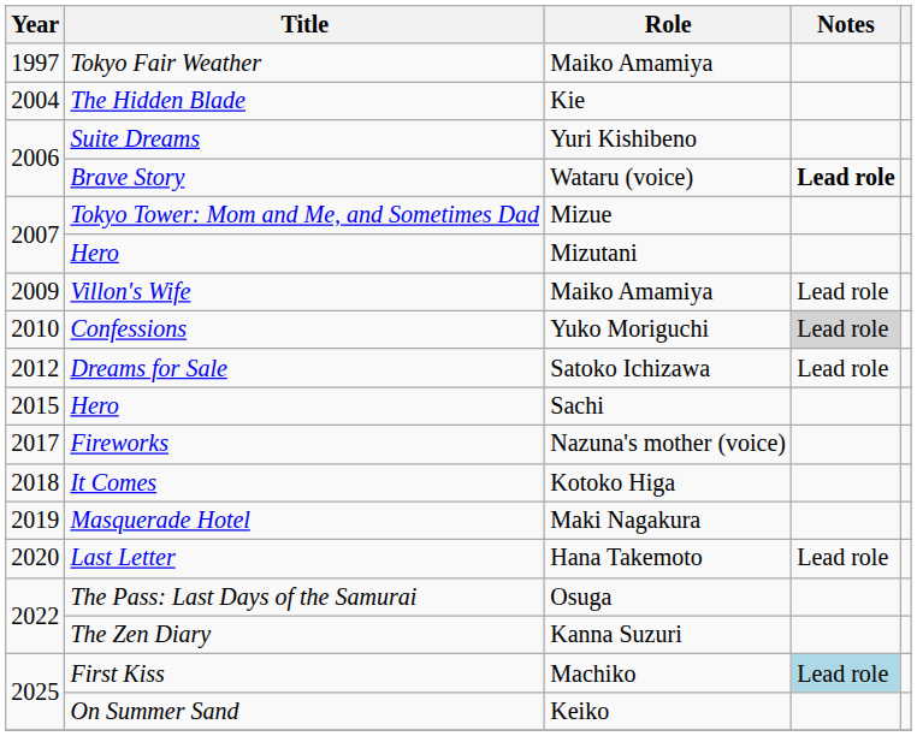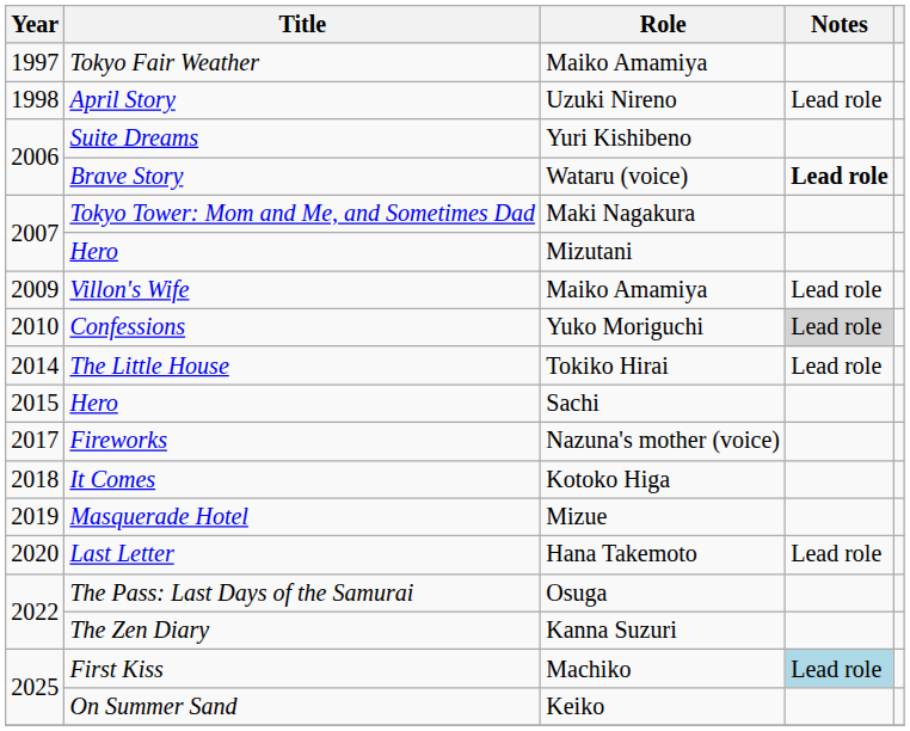+ row: 1998 | April Story | Uzuki Nireno | Lead role
- row: 2004 | The Hidden Blade | Kie
Tokyo Tower: Mom and Me, and Sometimes Dad | Role: Mizue -> Maki Nagakura
- row: 2012 | Dreams for Sale | Satoko Ichizawa | Lead role
+ row: 2014 | The Little House | Tokiko Hirai | Lead role
Masquerade Hotel | Role: Maki Nagakura -> Mizue
